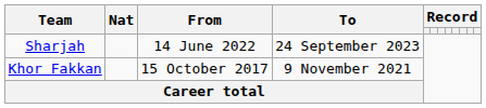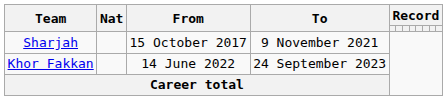Sharjah | From: 14 June 2022 -> 15 October 2017
Sharjah | To: 24 September 2023 -> 9 November 2021
Khor Fakkan | From: 15 October 2017 -> 14 June 2022
Khor Fakkan | To: 9 November 2021 -> 24 September 2023
